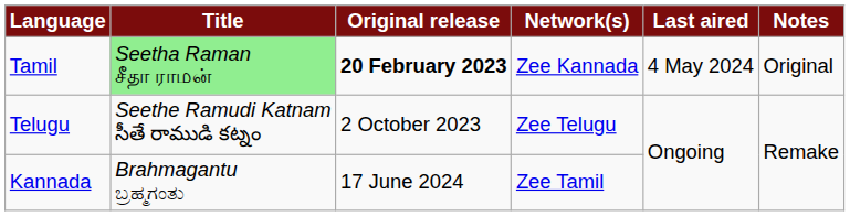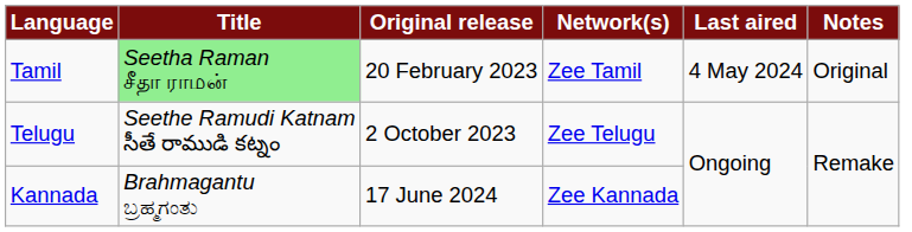Tamil | Original release: bold -> normal
Tamil | Network(s): Zee Kannada -> Zee Tamil
Kannada | Network(s): Zee Tamil -> Zee Kannada
